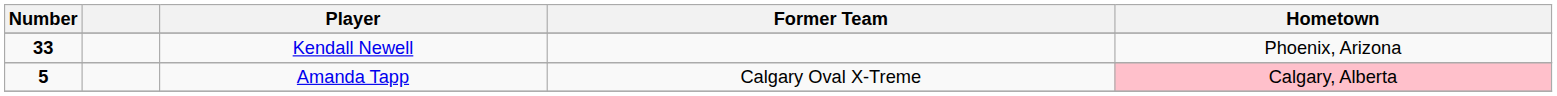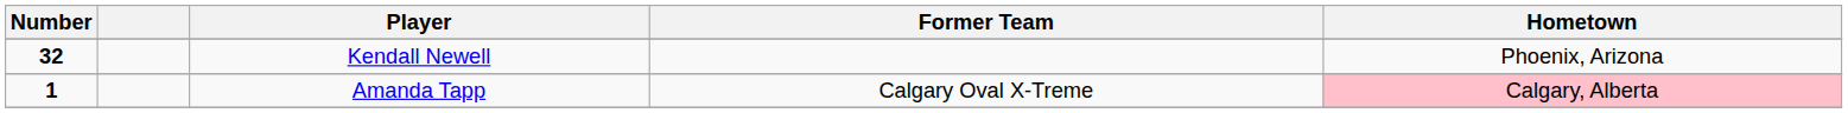Kendall Newell | Number: 33 -> 32
Amanda Tapp | Number: 5 -> 1
